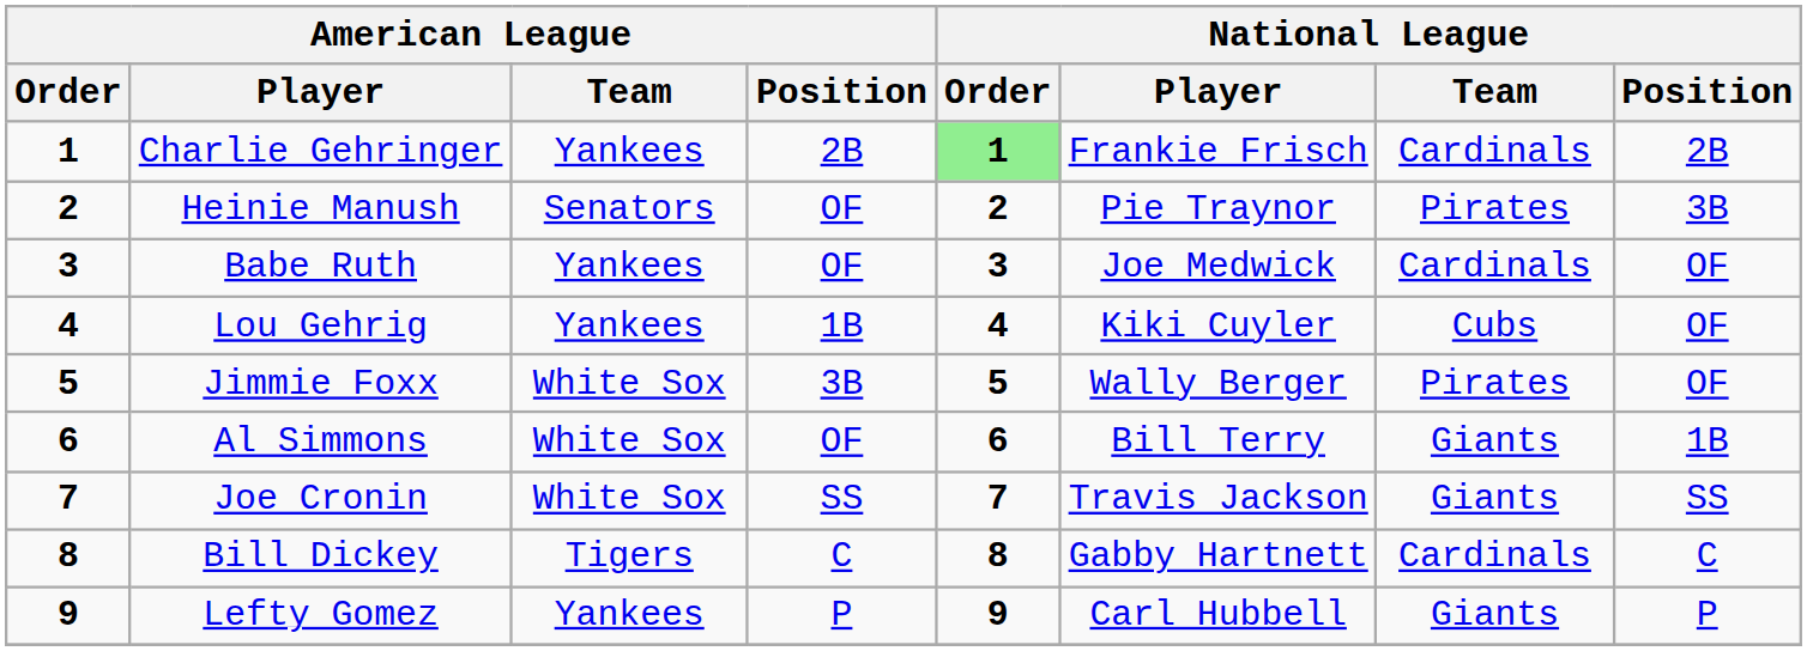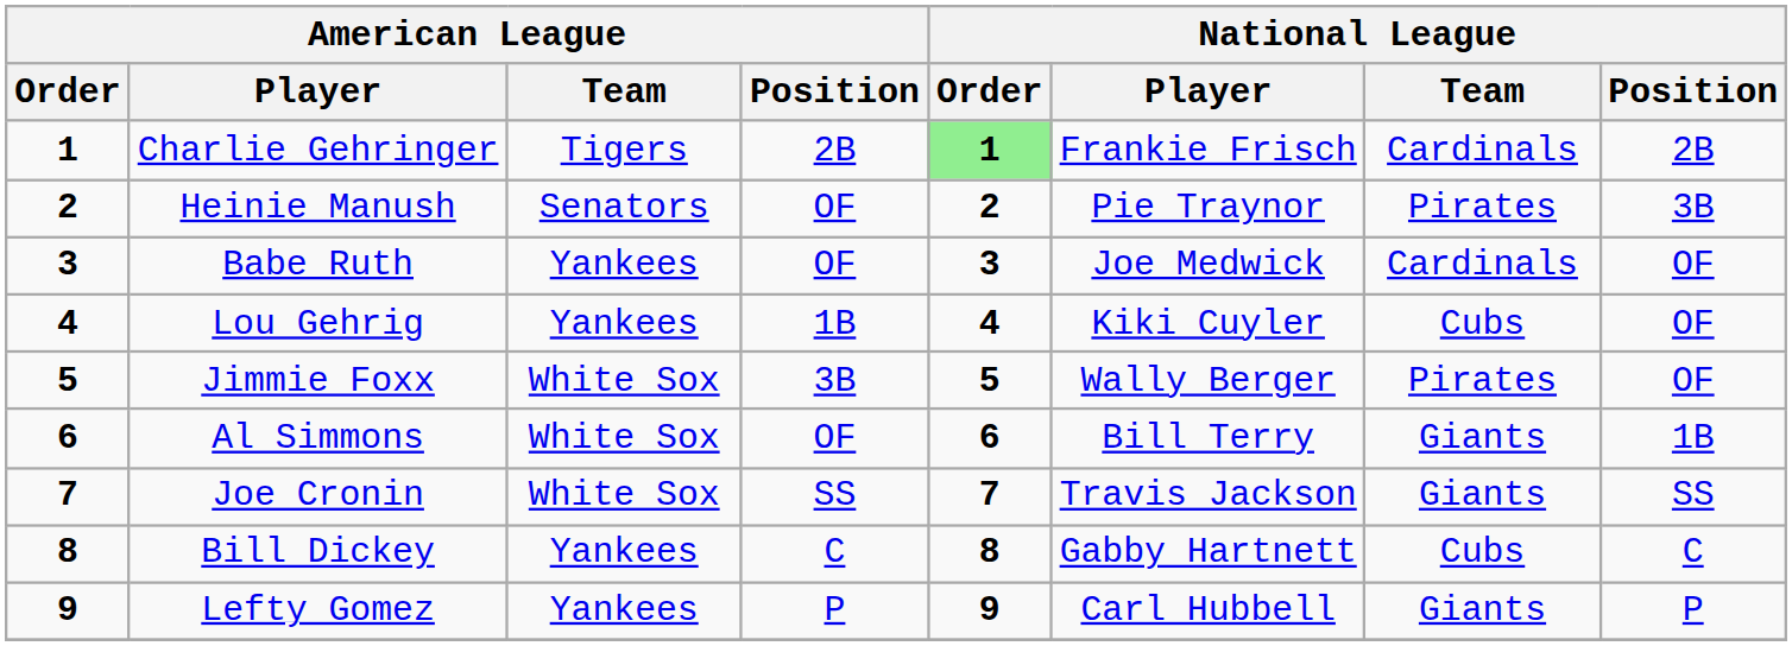Charlie Gehringer | American League / Team: Yankees -> Tigers
Bill Dickey | American League / Team: Tigers -> Yankees
Bill Dickey | National League / Team: Cardinals -> Cubs
